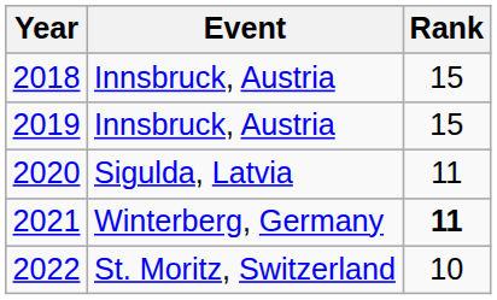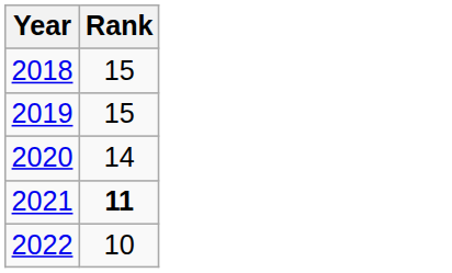- column: Event | Innsbruck, Austria | Innsbruck, Austria | Sigulda, Latvia | Winterberg, Germany | St. Moritz, Switzerland
2020 | Rank: 11 -> 14
